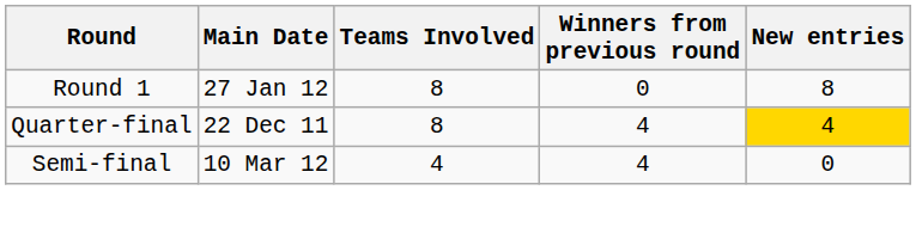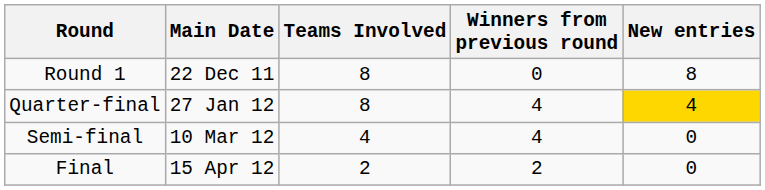Round 1 | Main Date: 27 Jan 12 -> 22 Dec 11
Quarter-final | Main Date: 22 Dec 11 -> 27 Jan 12
+ row: Final | 15 Apr 12 | 2 | 2 | 0
